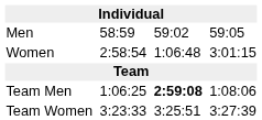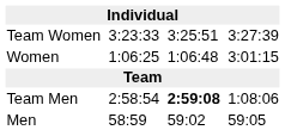rows swapped: Men <-> Team Women
Women | column 3: 2:58:54 -> 1:06:25
Team Men | column 3: 1:06:25 -> 2:58:54
